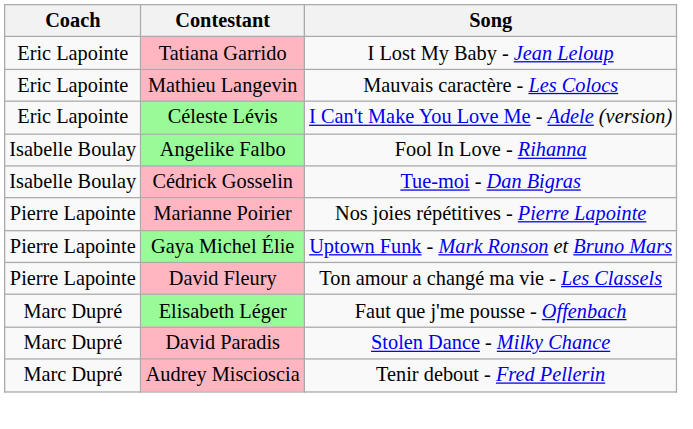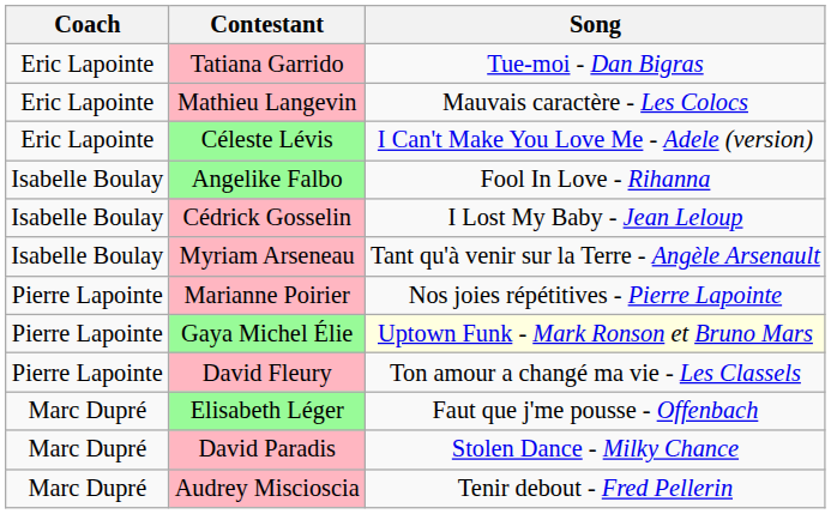Tatiana Garrido | Song: I Lost My Baby - Jean Leloup -> Tue-moi - Dan Bigras
Cédrick Gosselin | Song: Tue-moi - Dan Bigras -> I Lost My Baby - Jean Leloup
+ row: Isabelle Boulay | Myriam Arseneau | Tant qu'à venir sur la Terre - Angèle Arsenault
Gaya Michel Élie | Song: no background -> lightyellow background
